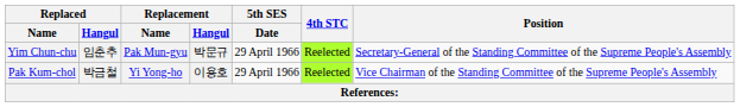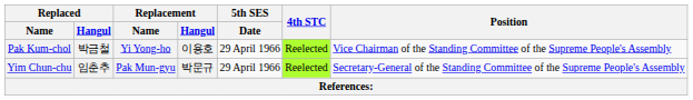rows swapped: Pak Kum-chol <-> Yim Chun-chu
